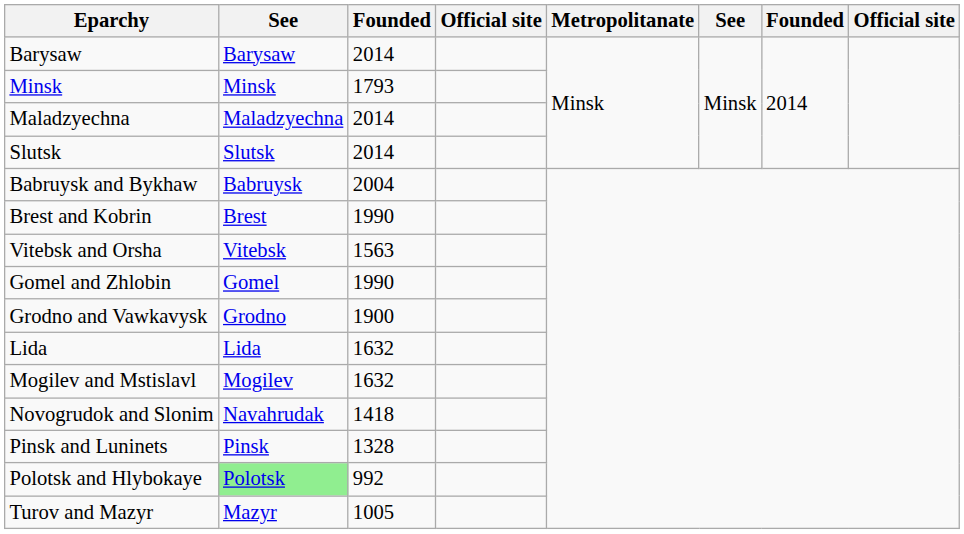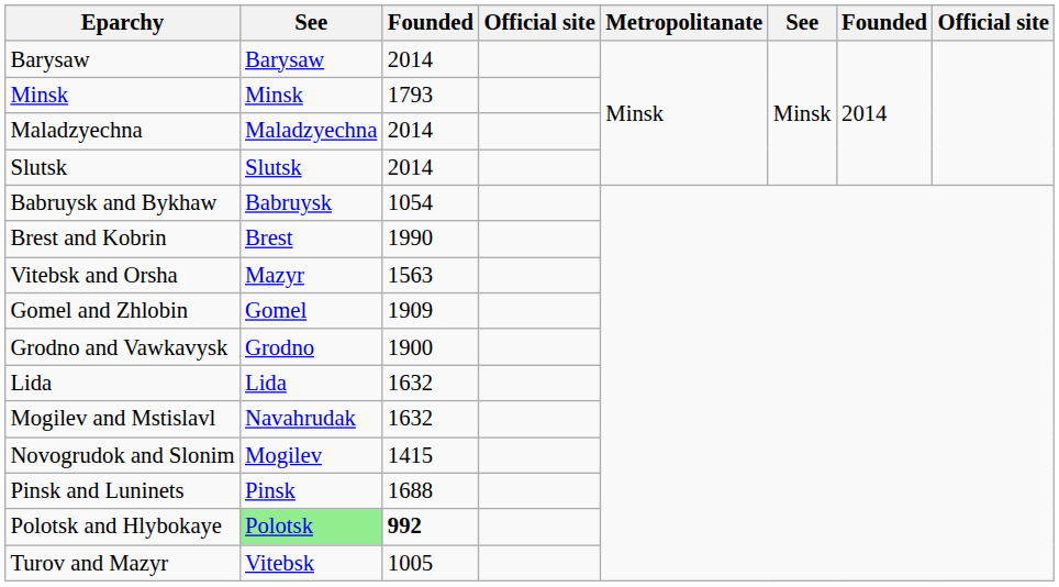Babruysk and Bykhaw | column 3: 2004 -> 1054
Vitebsk and Orsha | column 2: Vitebsk -> Mazyr
Gomel and Zhlobin | column 3: 1990 -> 1909
Mogilev and Mstislavl | column 2: Mogilev -> Navahrudak
Novogrudok and Slonim | column 2: Navahrudak -> Mogilev
Novogrudok and Slonim | column 3: 1418 -> 1415
Pinsk and Luninets | column 3: 1328 -> 1688
Polotsk and Hlybokaye | column 3: normal -> bold
Turov and Mazyr | column 2: Mazyr -> Vitebsk
